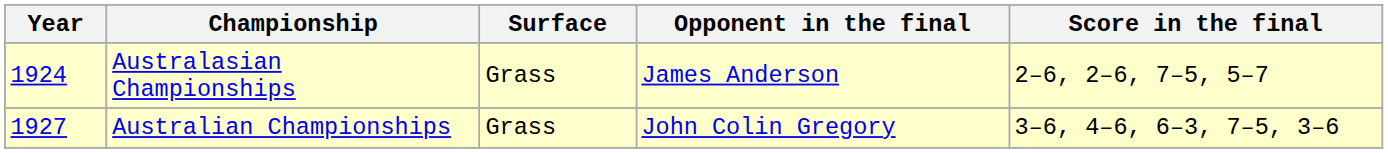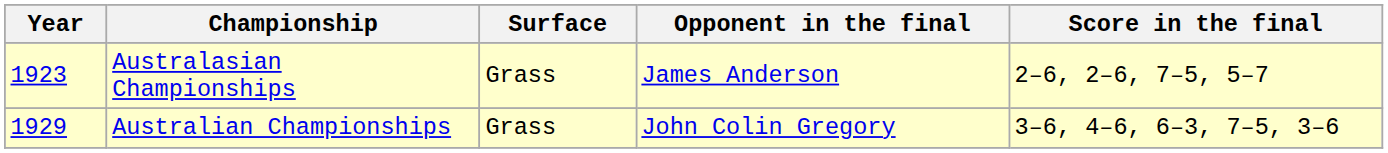Australasian Championships | Year: 1924 -> 1923
Australian Championships | Year: 1927 -> 1929
